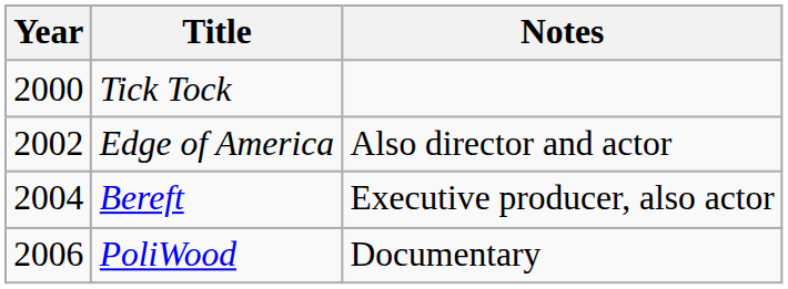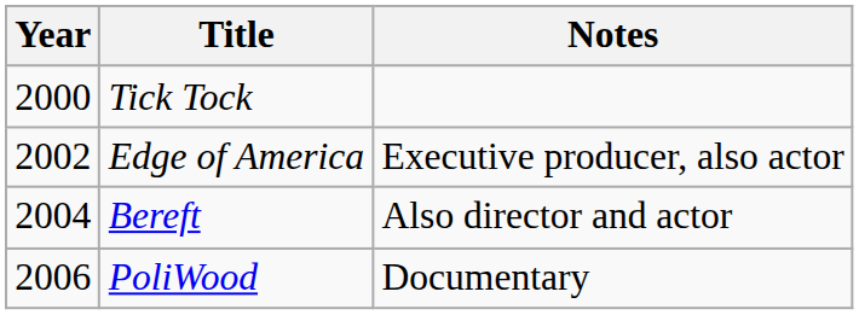Edge of America | Notes: Also director and actor -> Executive producer, also actor
Bereft | Notes: Executive producer, also actor -> Also director and actor
